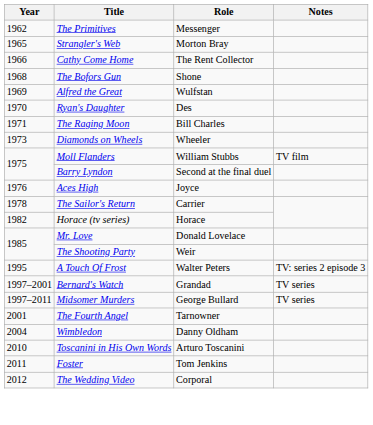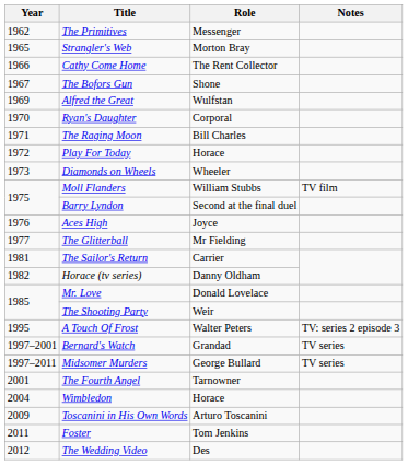The Bofors Gun | Year: 1968 -> 1967
Ryan's Daughter | Role: Des -> Corporal
+ row: 1972 | Play For Today | Horace
+ row: 1977 | The Glitterball | Mr Fielding
The Sailor's Return | Year: 1978 -> 1981
Horace (tv series) | Role: Horace -> Danny Oldham
Wimbledon | Role: Danny Oldham -> Horace
Toscanini in His Own Words | Year: 2010 -> 2009
The Wedding Video | Role: Corporal -> Des
